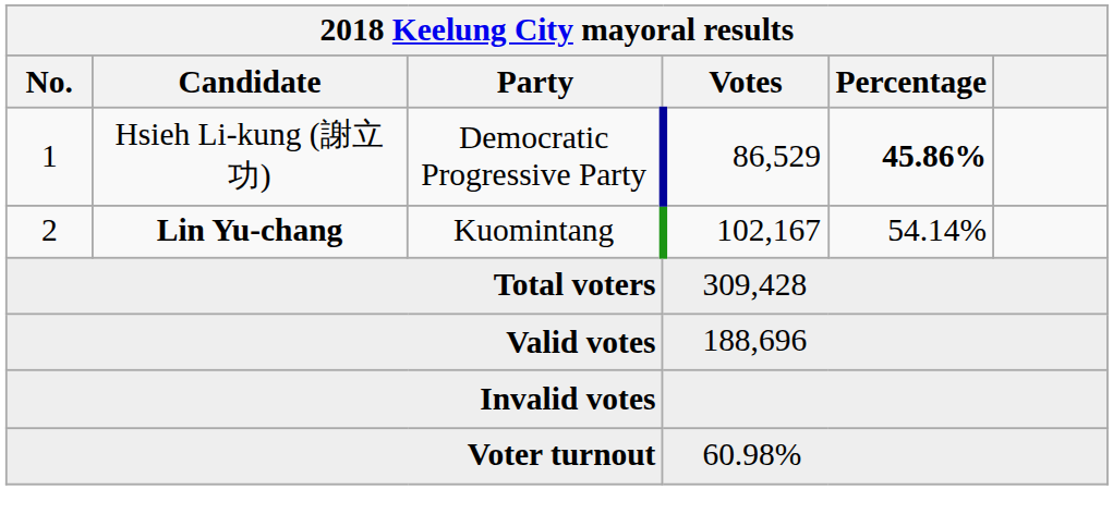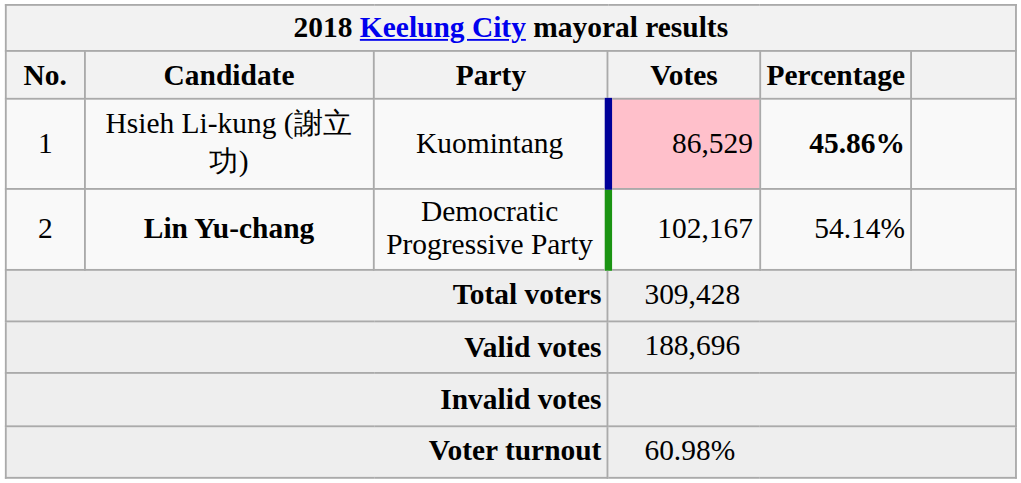1 | Party: Democratic Progressive Party -> Kuomintang
1 | Votes: no background -> pink background
2 | Party: Kuomintang -> Democratic Progressive Party
